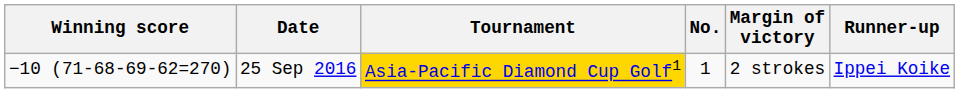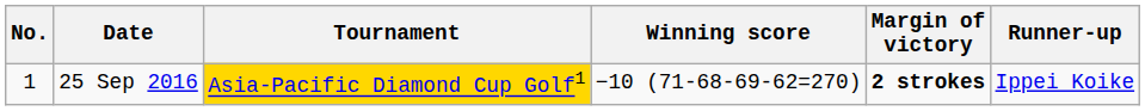columns swapped: No. <-> Winning score
25 Sep 2016 | Margin of victory: normal -> bold
